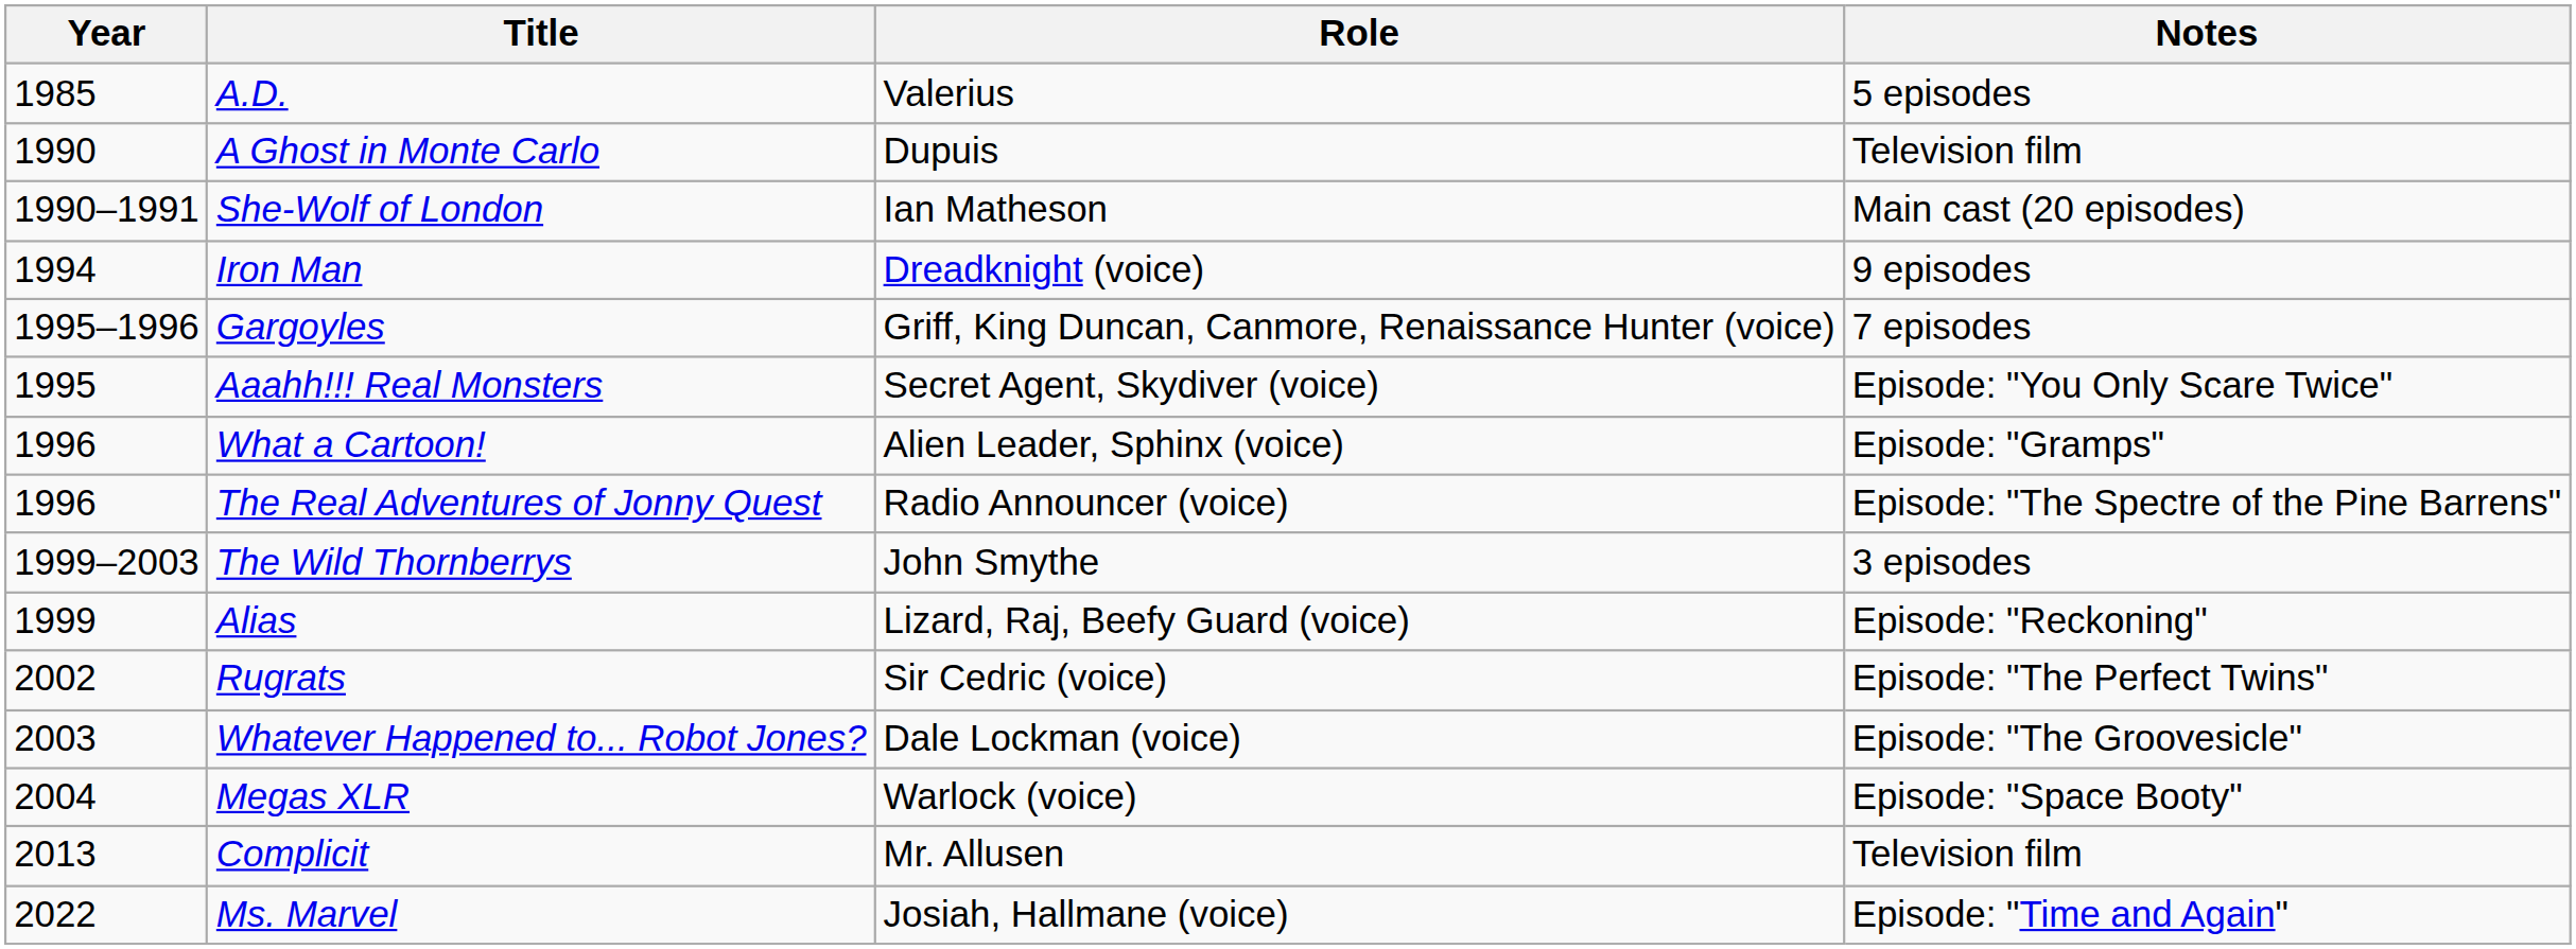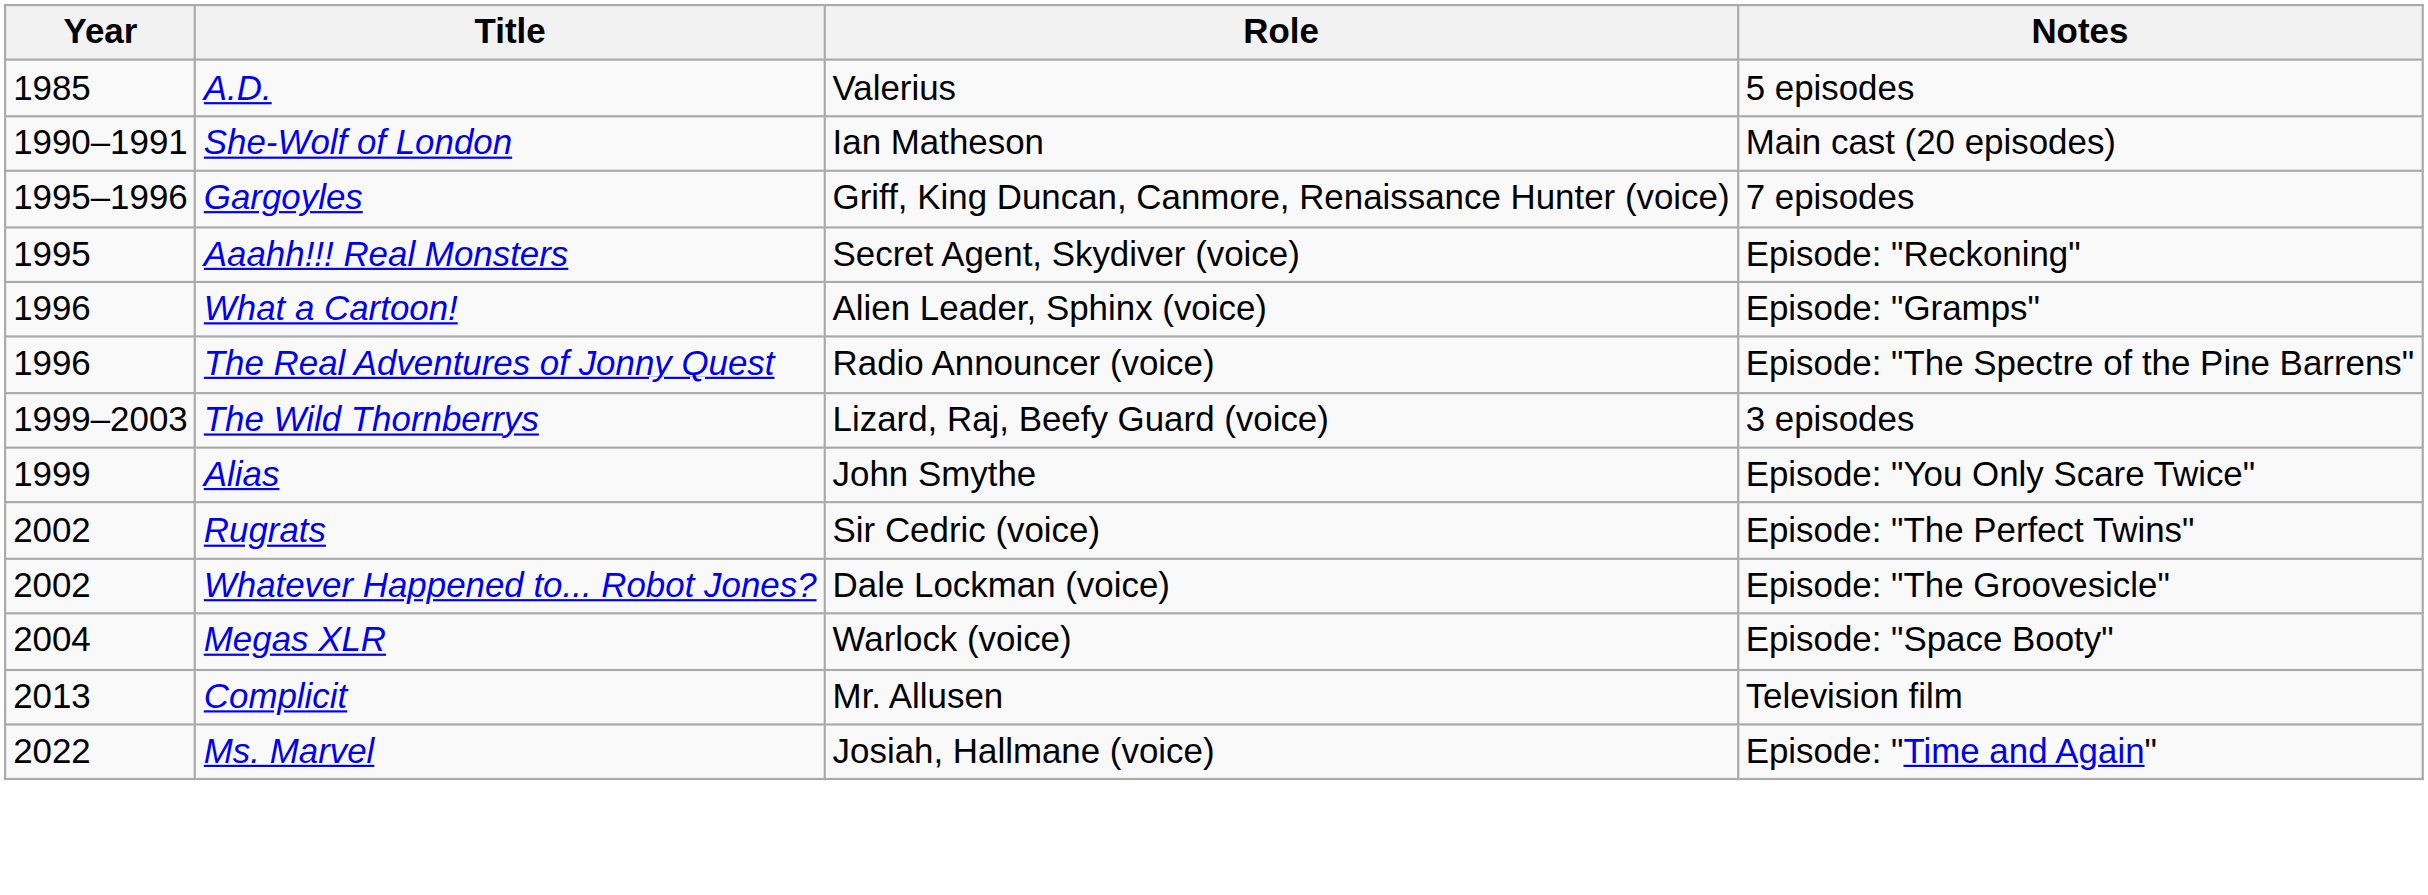- row: 1990 | A Ghost in Monte Carlo | Dupuis | Television film
- row: 1994 | Iron Man | Dreadknight (voice) | 9 episodes
Aaahh!!! Real Monsters | Notes: Episode: "You Only Scare Twice" -> Episode: "Reckoning"
The Wild Thornberrys | Role: John Smythe -> Lizard, Raj, Beefy Guard (voice)
Alias | Role: Lizard, Raj, Beefy Guard (voice) -> John Smythe
Alias | Notes: Episode: "Reckoning" -> Episode: "You Only Scare Twice"
Whatever Happened to... Robot Jones? | Year: 2003 -> 2002
